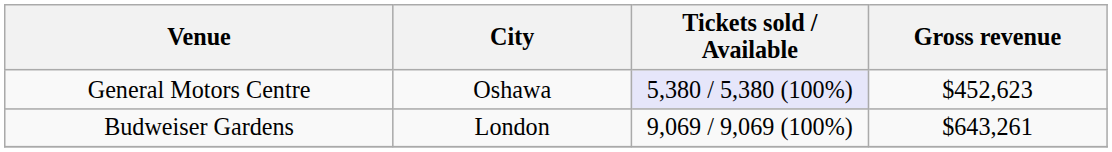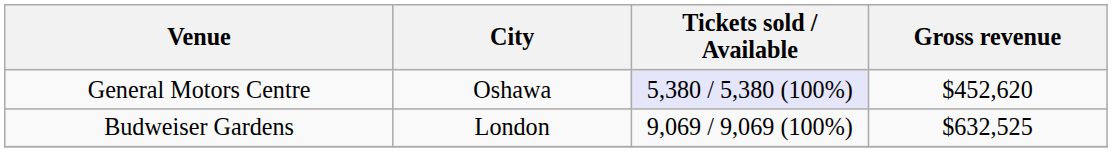General Motors Centre | Gross revenue: $452,623 -> $452,620
Budweiser Gardens | Gross revenue: $643,261 -> $632,525
